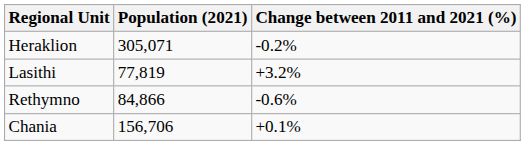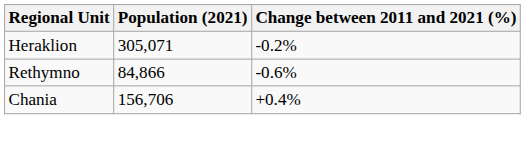- row: Lasithi | 77,819 | +3.2%
Chania | Change between 2011 and 2021 (%): +0.1% -> +0.4%
